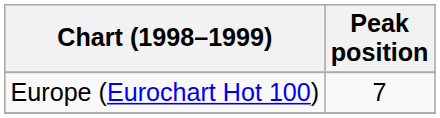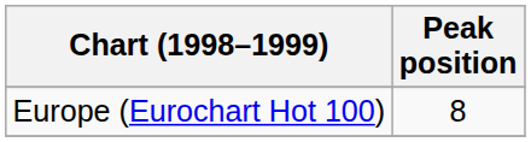Europe (Eurochart Hot 100) | Peak position: 7 -> 8
